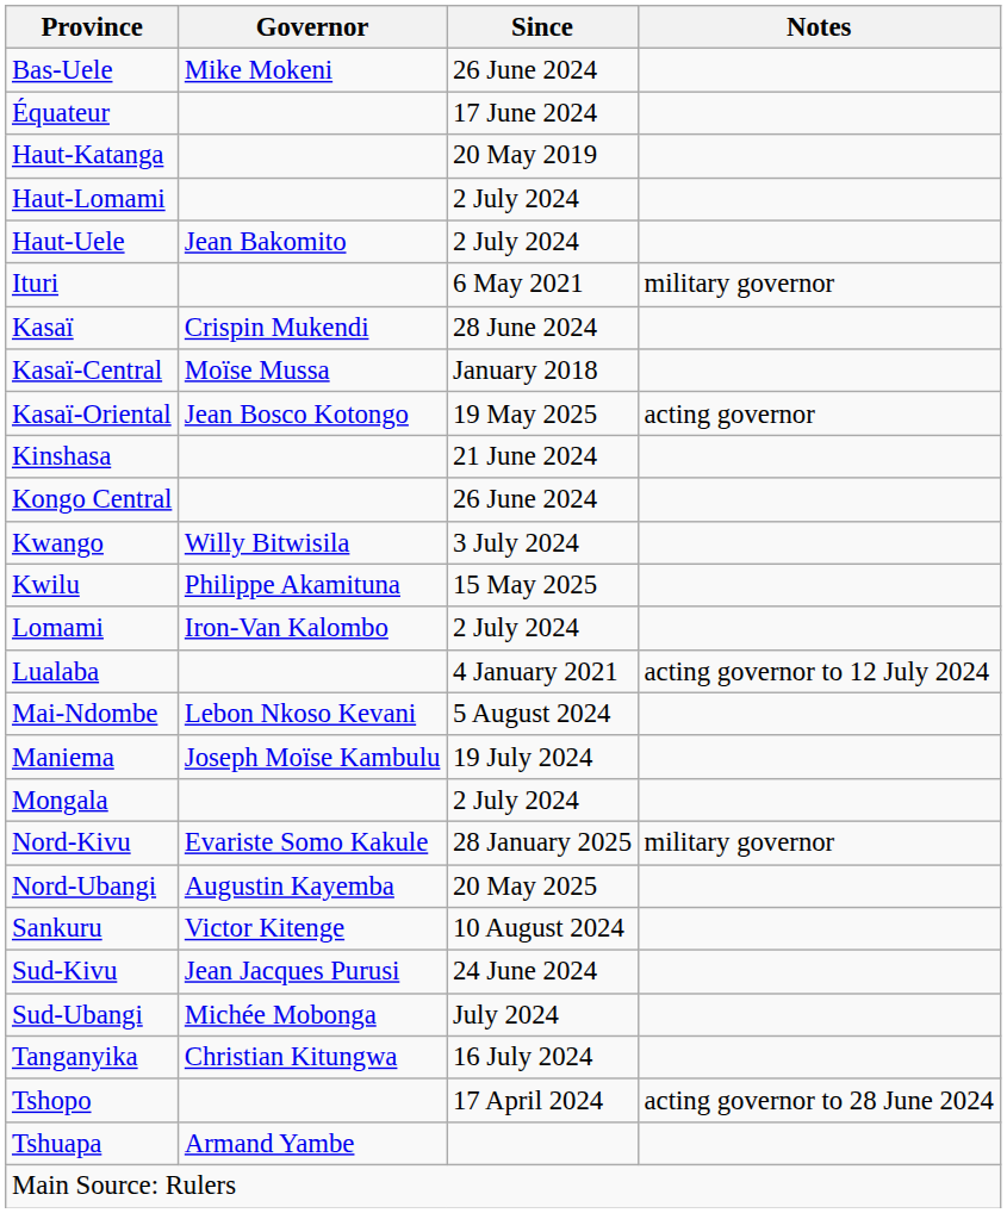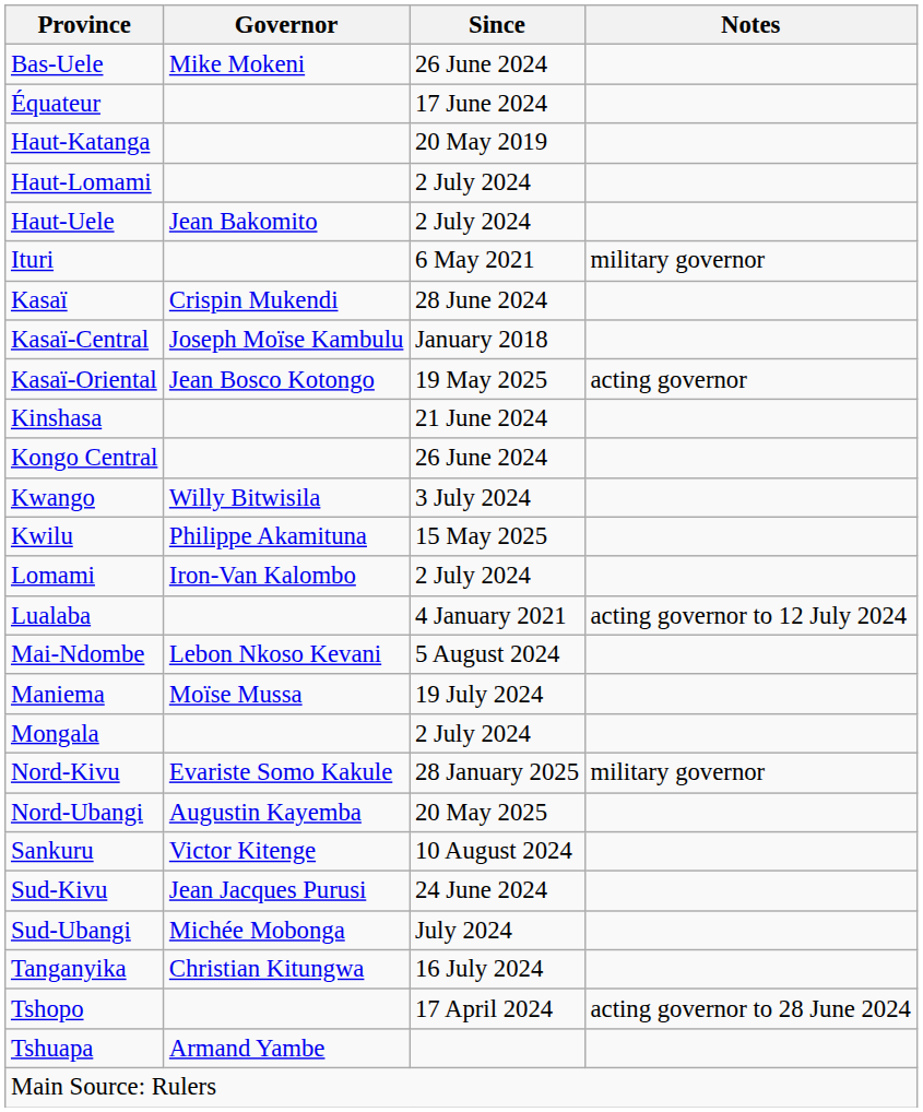Kasaï-Central | Governor: Moïse Mussa -> Joseph Moïse Kambulu
Maniema | Governor: Joseph Moïse Kambulu -> Moïse Mussa
